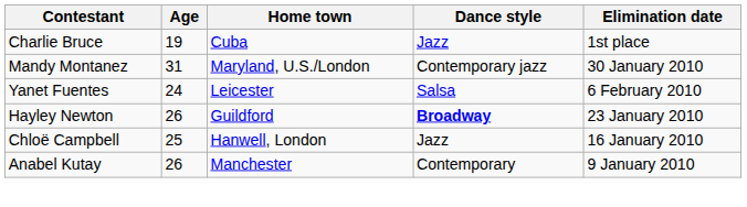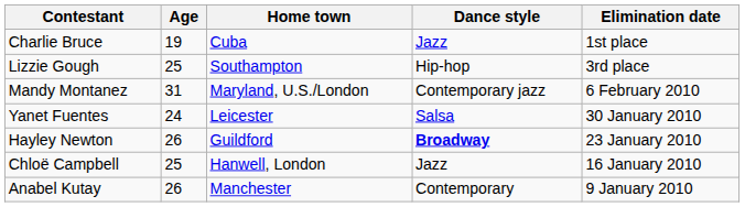+ row: Lizzie Gough | 25 | Southampton | Hip-hop | 3rd place
Mandy Montanez | Elimination date: 30 January 2010 -> 6 February 2010
Yanet Fuentes | Elimination date: 6 February 2010 -> 30 January 2010
